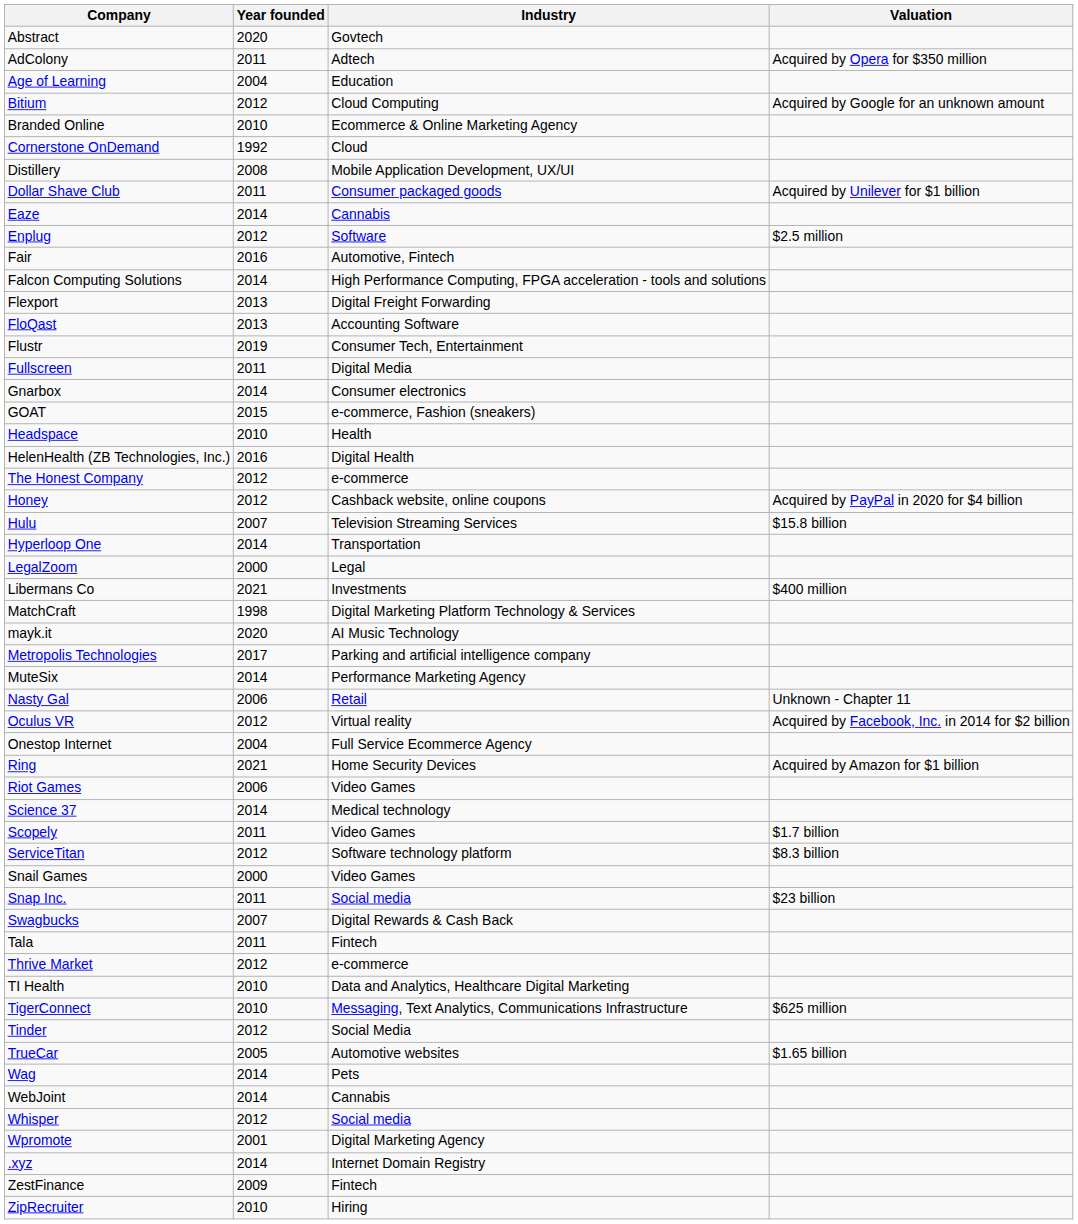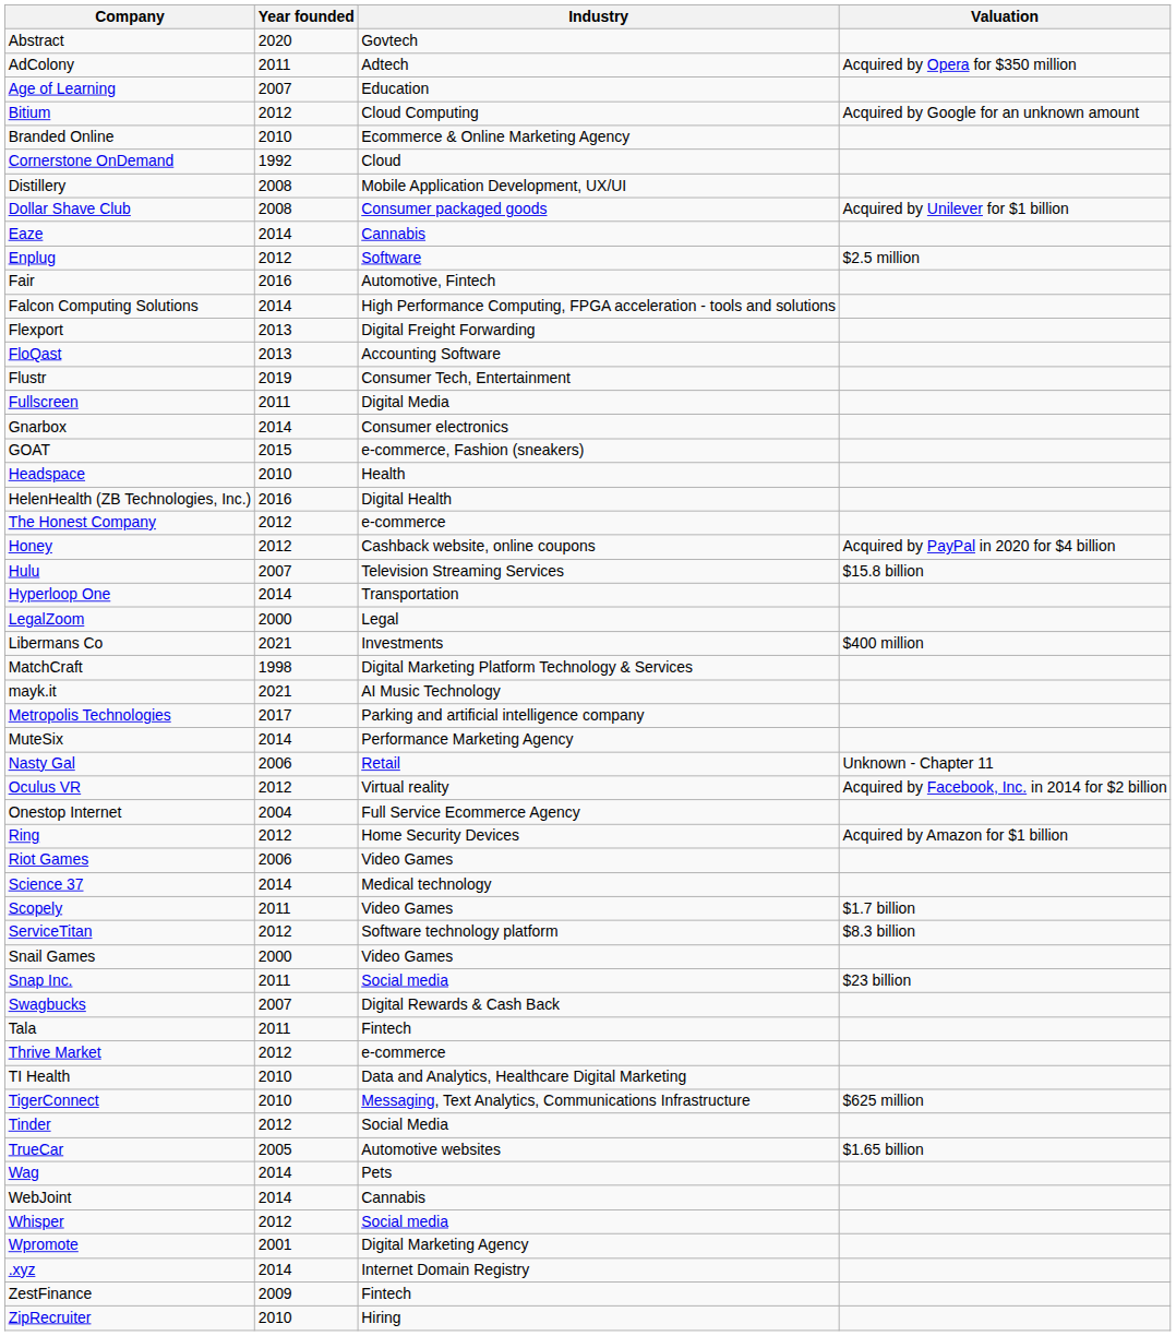Age of Learning | Year founded: 2004 -> 2007
Dollar Shave Club | Year founded: 2011 -> 2008
mayk.it | Year founded: 2020 -> 2021
Ring | Year founded: 2021 -> 2012
